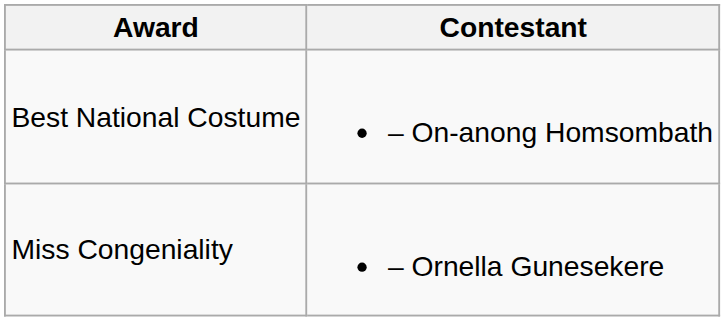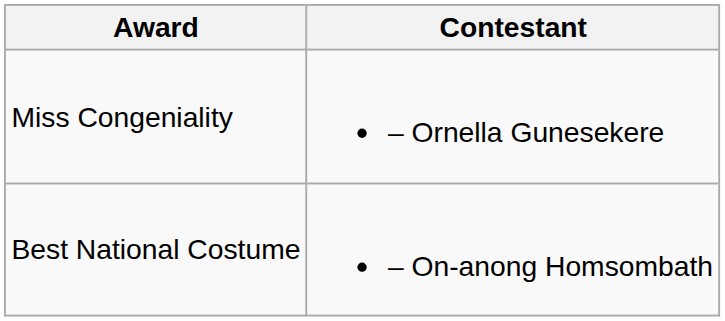rows swapped: Best National Costume <-> Miss Congeniality
